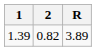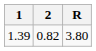1.39 | R: 3.89 -> 3.80
